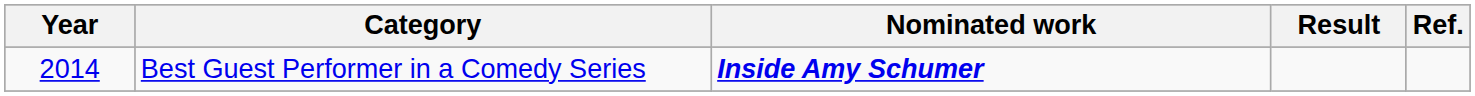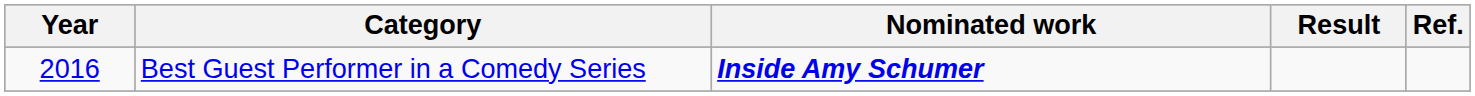Best Guest Performer in a Comedy Series | Year: 2014 -> 2016
